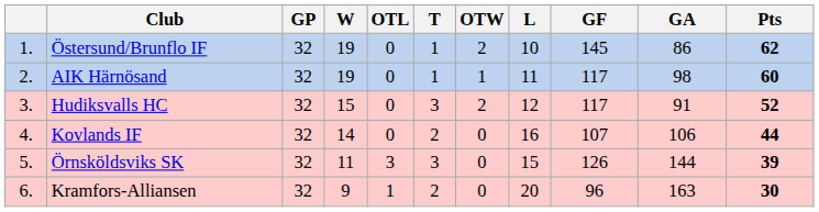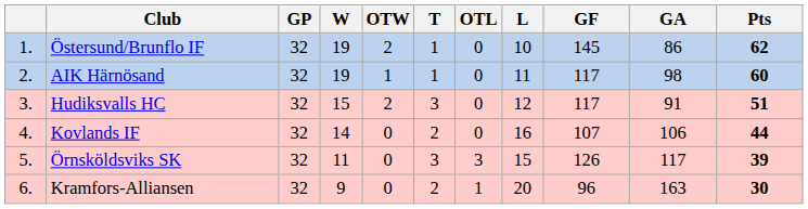columns swapped: OTW <-> OTL
Hudiksvalls HC | Pts: 52 -> 51
Örnsköldsviks SK | GA: 144 -> 117
